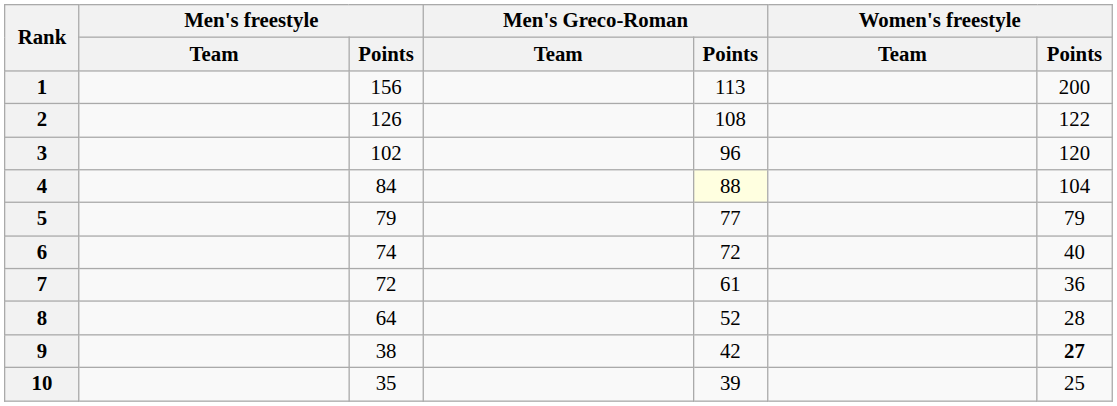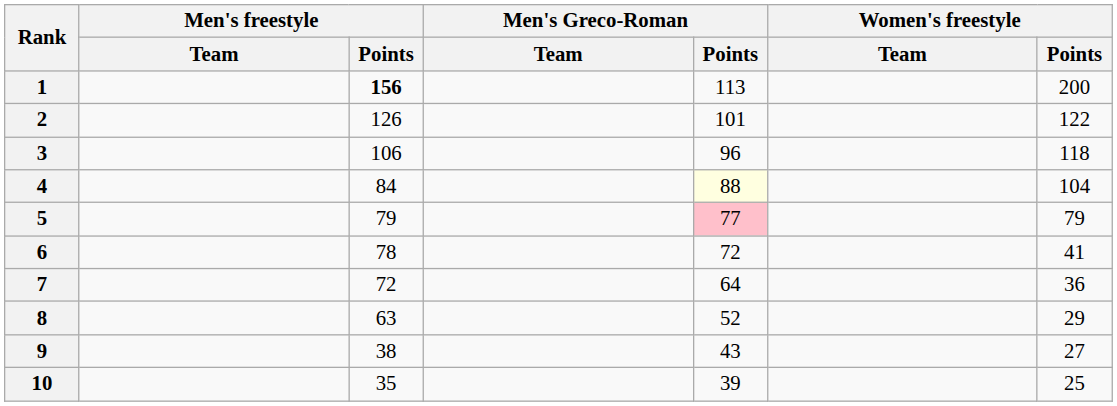1 | Men's freestyle / Points: normal -> bold
2 | Men's Greco-Roman / Points: 108 -> 101
3 | Men's freestyle / Points: 102 -> 106
3 | Women's freestyle / Points: 120 -> 118
5 | Men's Greco-Roman / Points: no background -> pink background
6 | Men's freestyle / Points: 74 -> 78
6 | Women's freestyle / Points: 40 -> 41
7 | Men's Greco-Roman / Points: 61 -> 64
8 | Men's freestyle / Points: 64 -> 63
8 | Women's freestyle / Points: 28 -> 29
9 | Men's Greco-Roman / Points: 42 -> 43
9 | Women's freestyle / Points: bold -> normal
